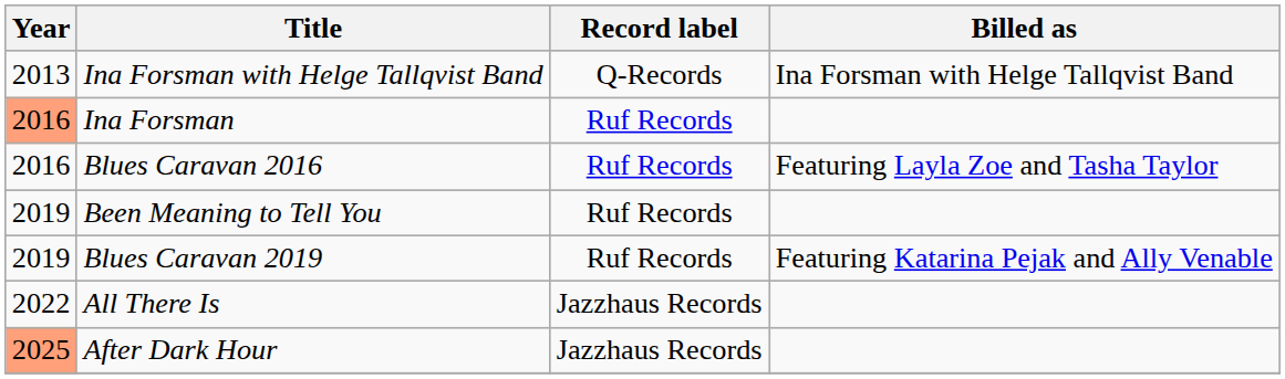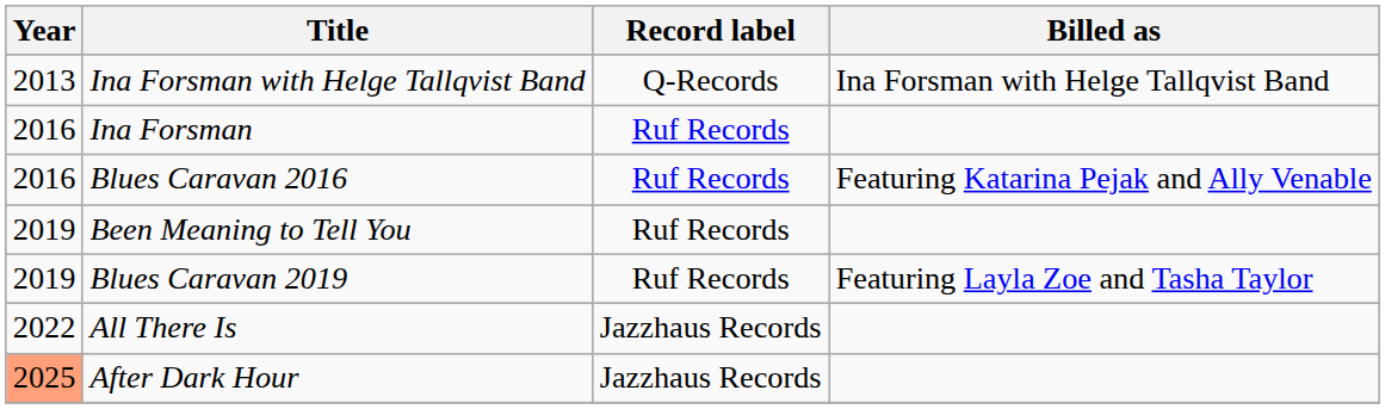Ina Forsman | Year: lightsalmon background -> no background
Blues Caravan 2016 | Billed as: Featuring Layla Zoe and Tasha Taylor -> Featuring Katarina Pejak and Ally Venable
Blues Caravan 2019 | Billed as: Featuring Katarina Pejak and Ally Venable -> Featuring Layla Zoe and Tasha Taylor
